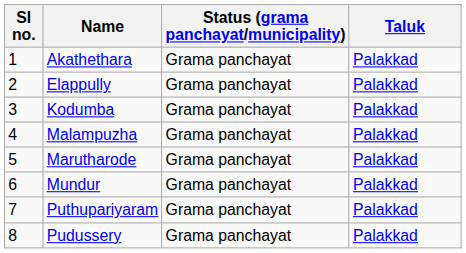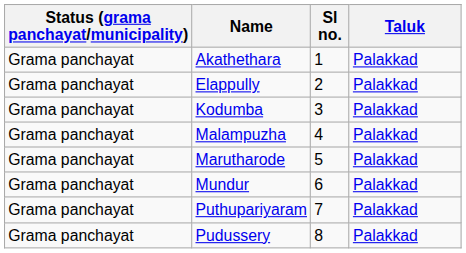columns swapped: Sl no. <-> Status (grama panchayat/municipality)
